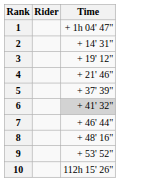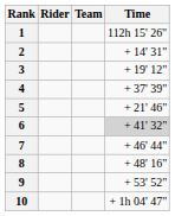+ column: Team
1 | Time: + 1h 04' 47" -> 112h 15' 26"
4 | Time: + 21' 46" -> + 37' 39"
5 | Time: + 37' 39" -> + 21' 46"
10 | Time: 112h 15' 26" -> + 1h 04' 47"
